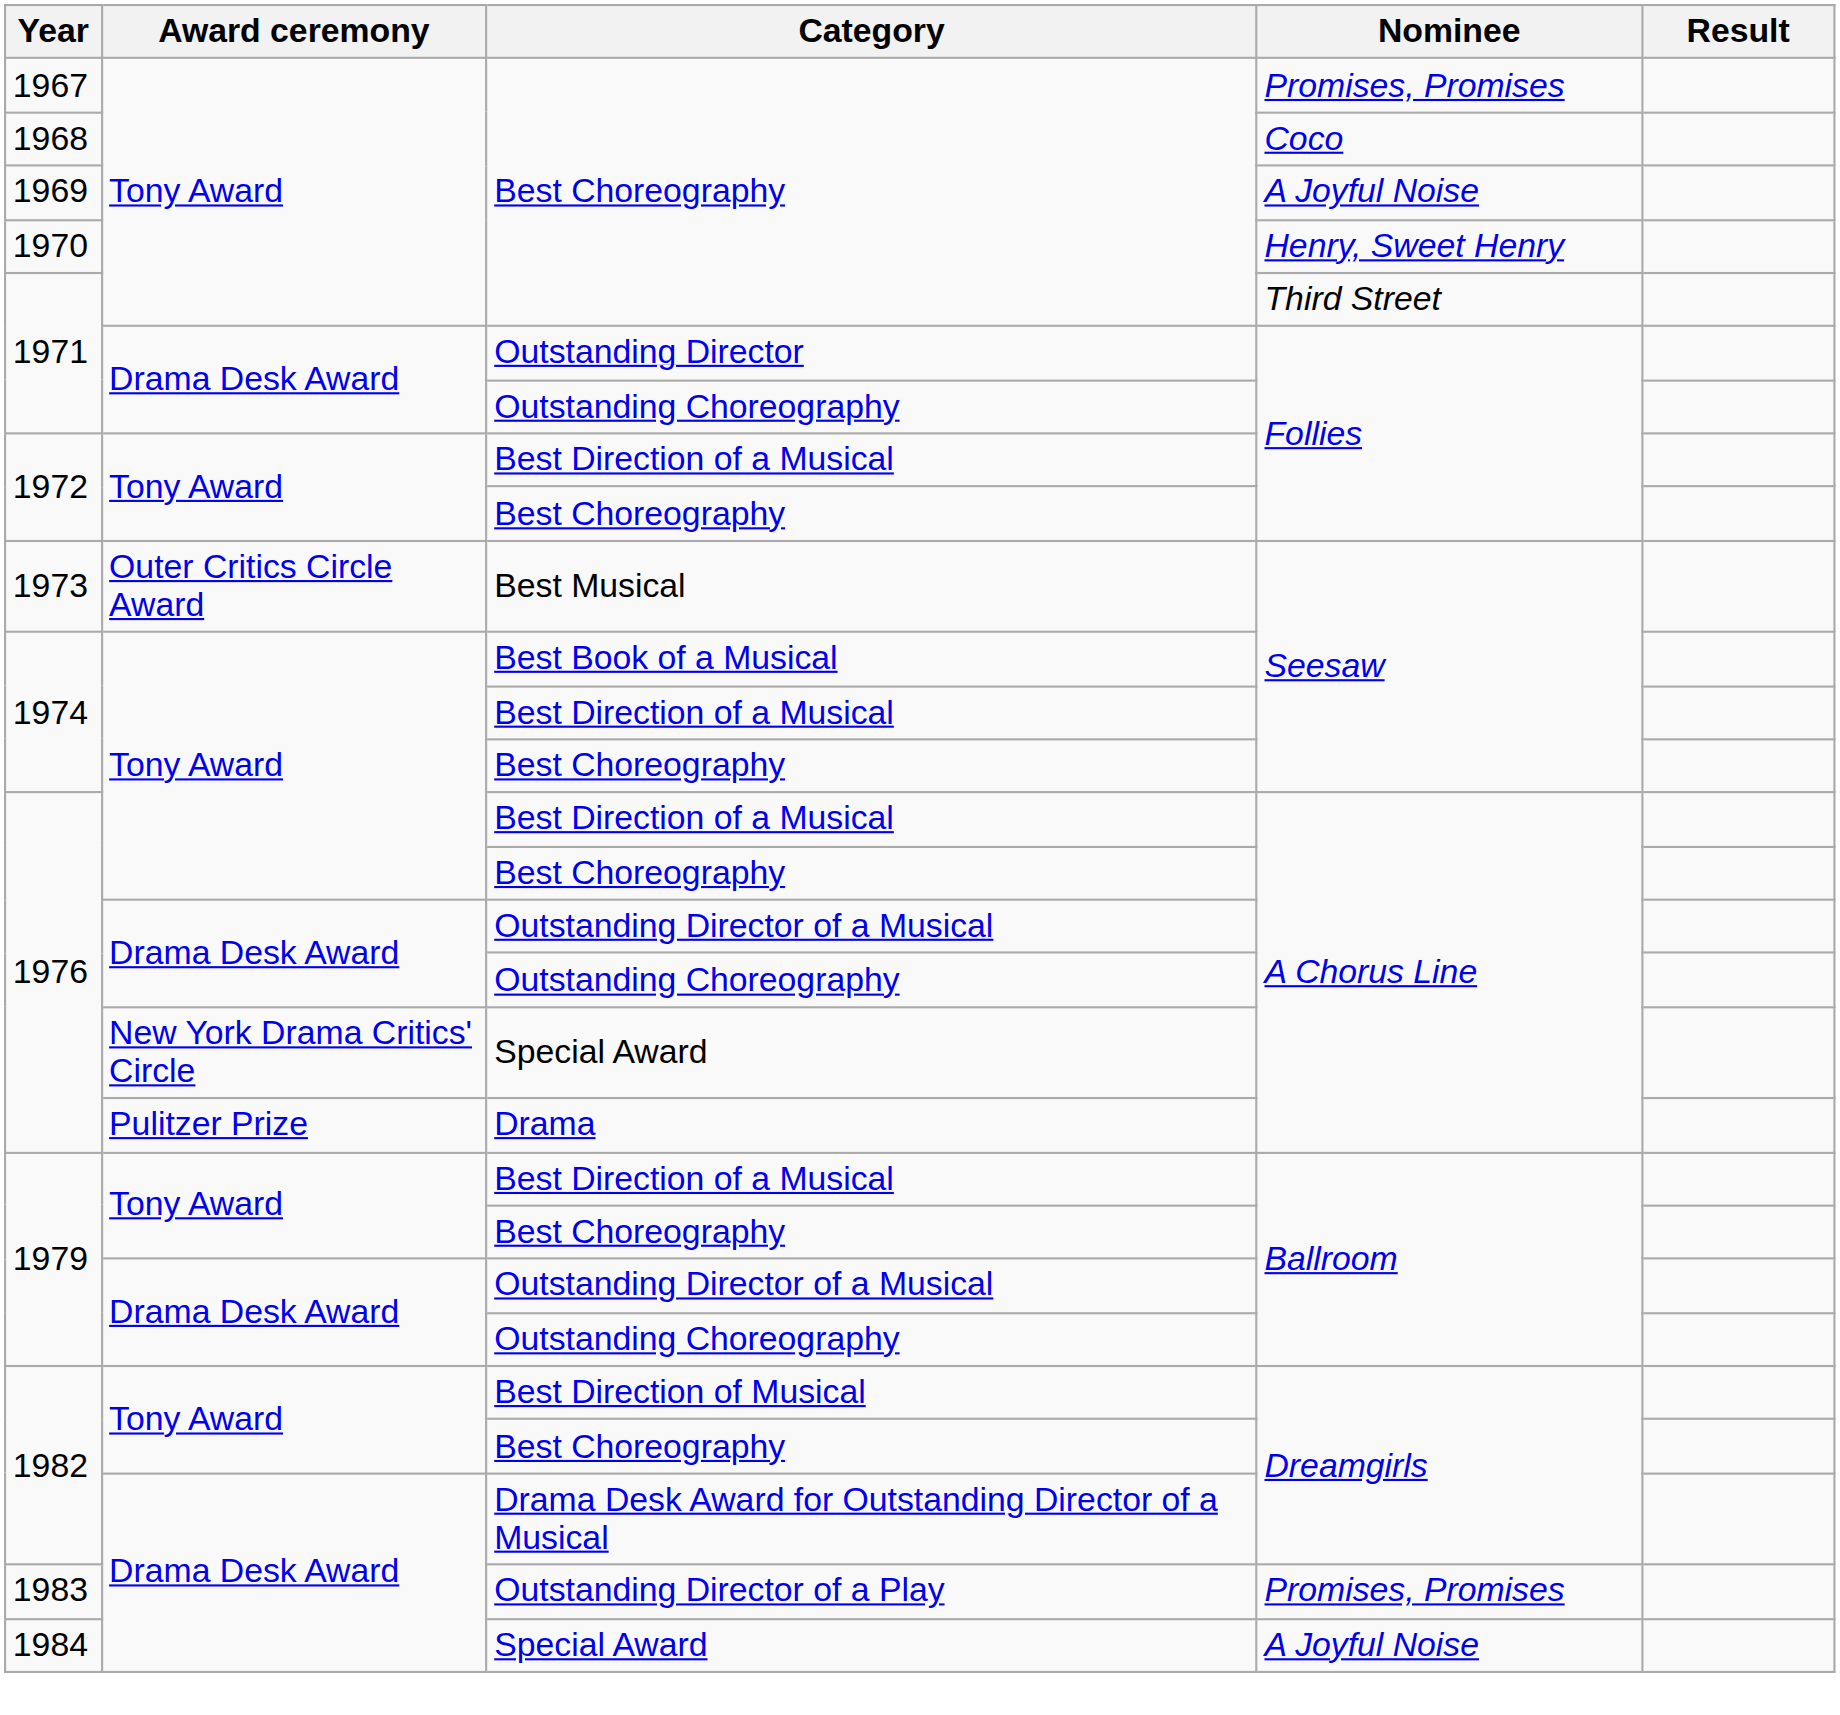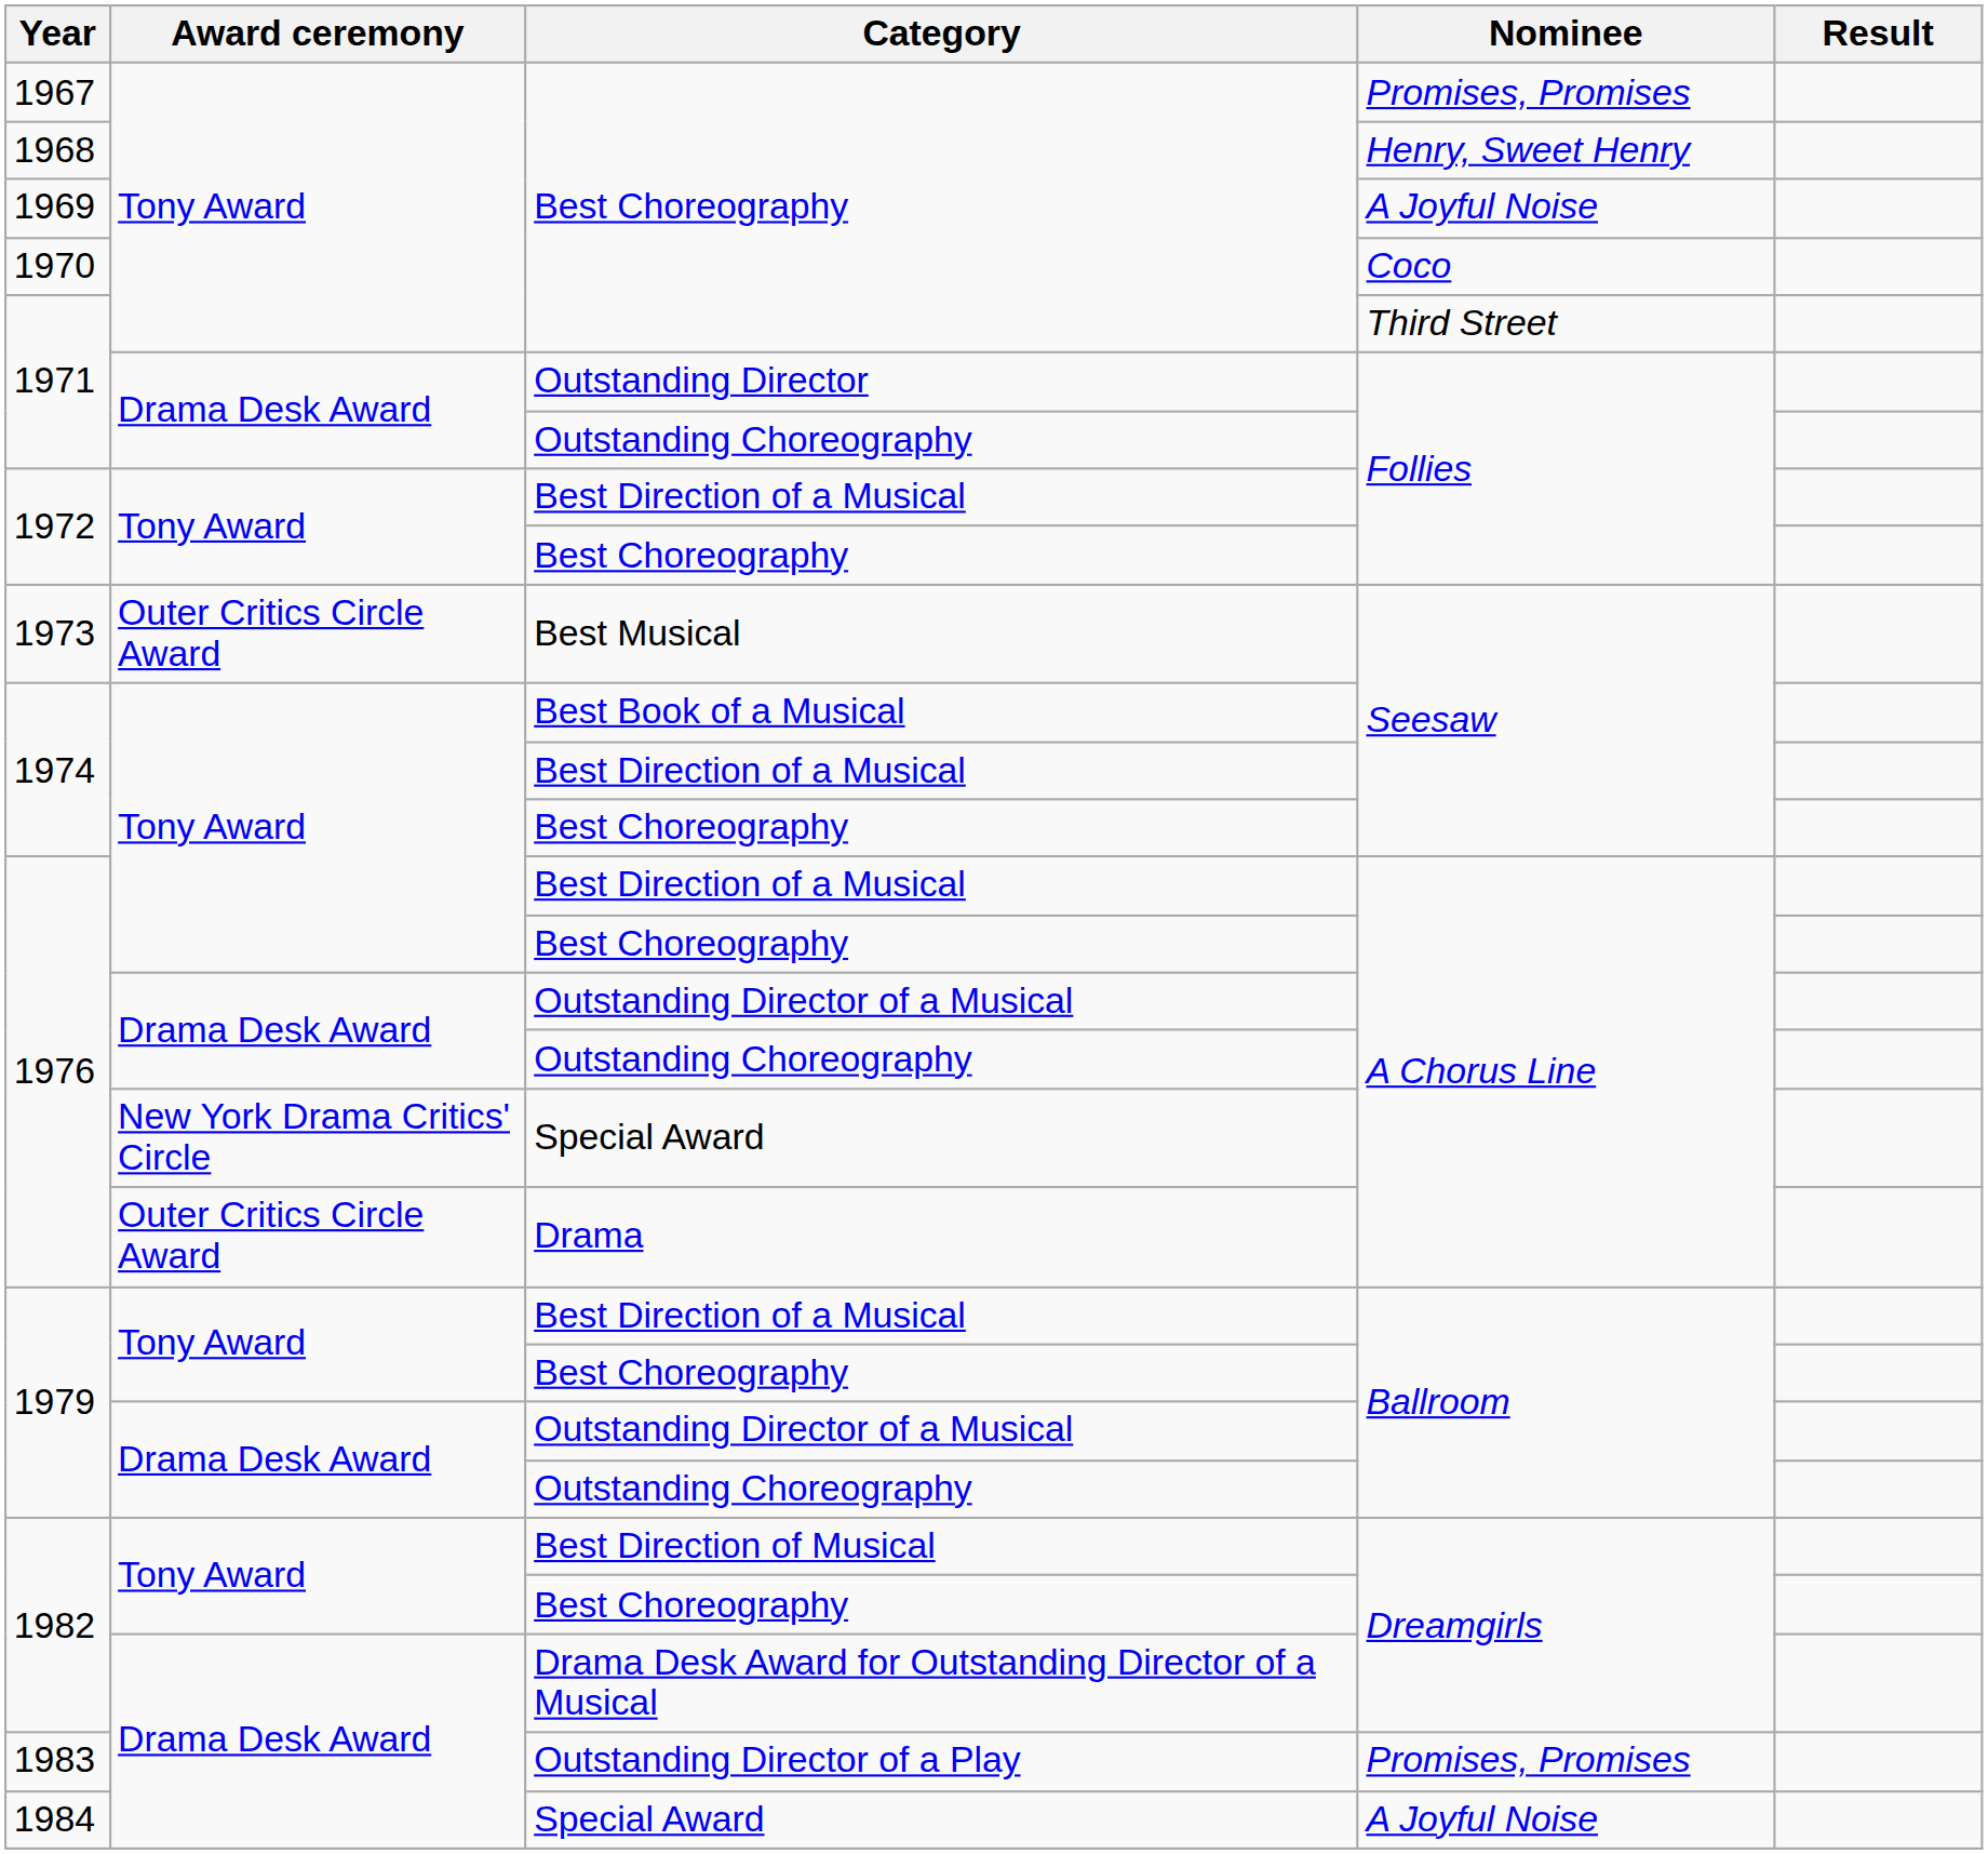1968 | Nominee: Coco -> Henry, Sweet Henry
1970 | Nominee: Henry, Sweet Henry -> Coco
1976 / Drama | Award ceremony: Pulitzer Prize -> Outer Critics Circle Award
